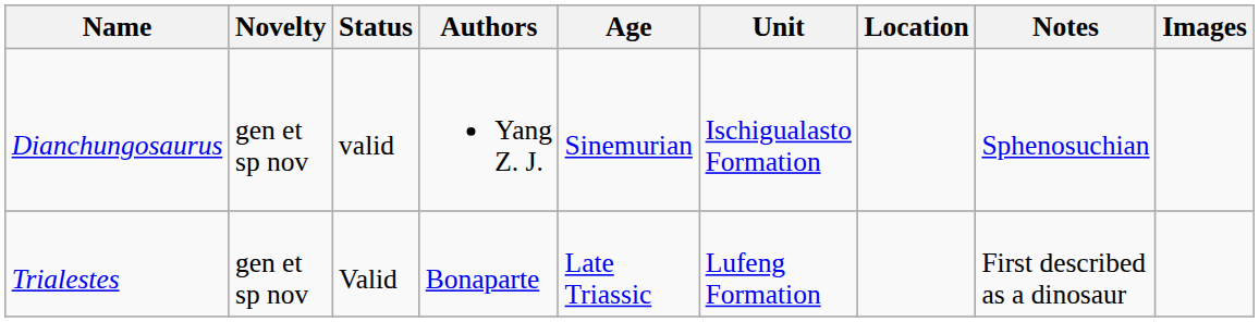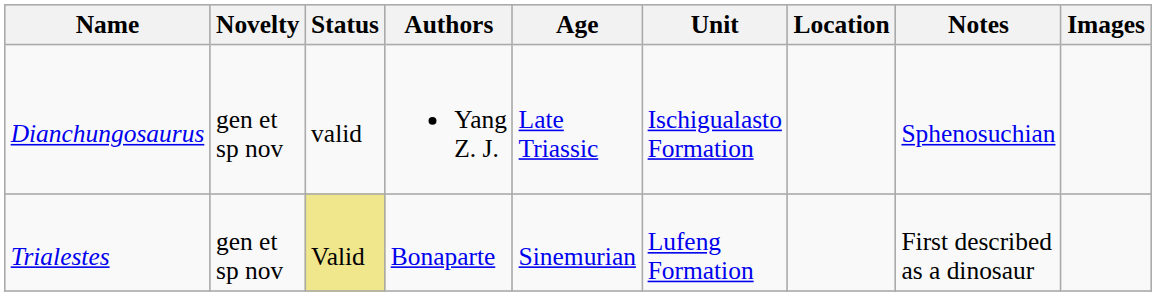Dianchungosaurus | Age: Sinemurian -> Late Triassic
Trialestes | Status: no background -> khaki background
Trialestes | Age: Late Triassic -> Sinemurian
